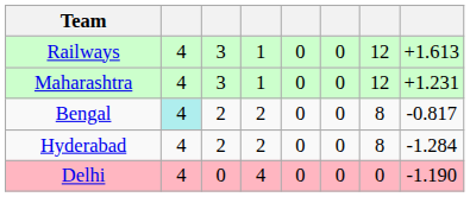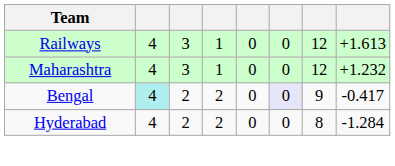Maharashtra | column 8: +1.231 -> +1.232
Bengal | column 6: no background -> lavender background
Bengal | column 7: 8 -> 9
Bengal | column 8: -0.817 -> -0.417
- row: Delhi | 4 | 0 | 4 | 0 | 0 | 0 | -1.190
